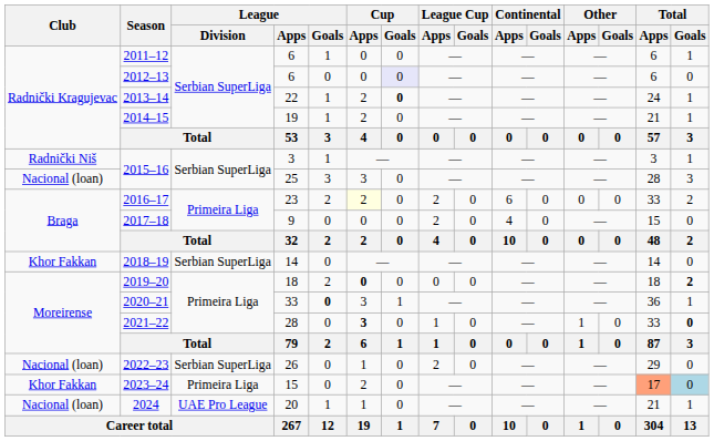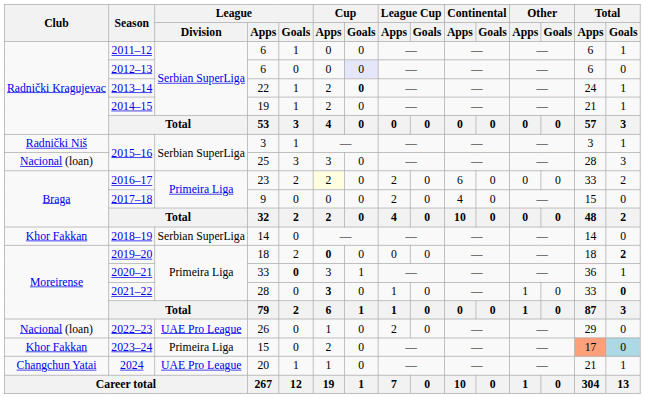2022–23 | League / Division: Serbian SuperLiga -> UAE Pro League
2024 | Club: Nacional (loan) -> Changchun Yatai
